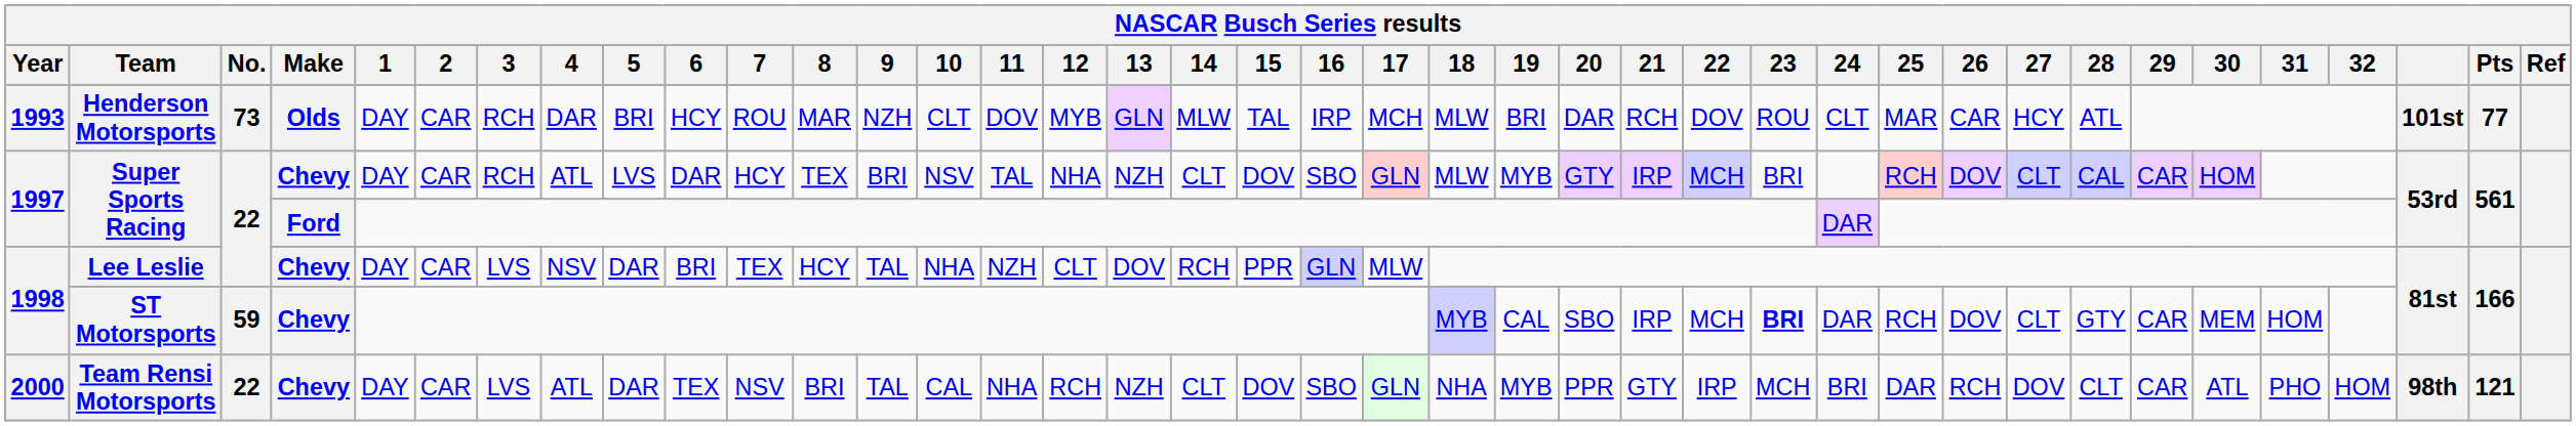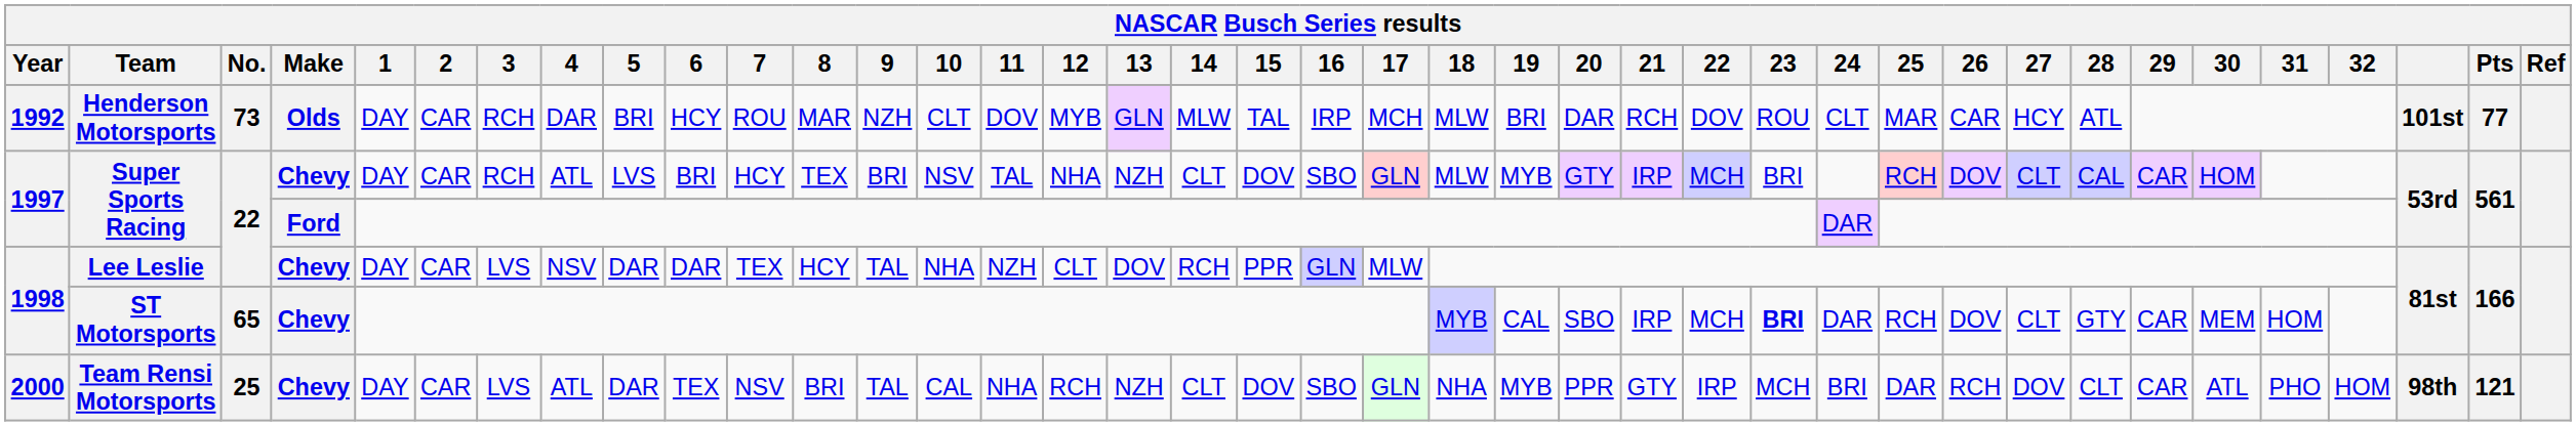Henderson Motorsports | Year: 1993 -> 1992
Super Sports Racing / Chevy | 6: DAR -> BRI
Lee Leslie | 6: BRI -> DAR
ST Motorsports | No.: 59 -> 65
Team Rensi Motorsports | No.: 22 -> 25
